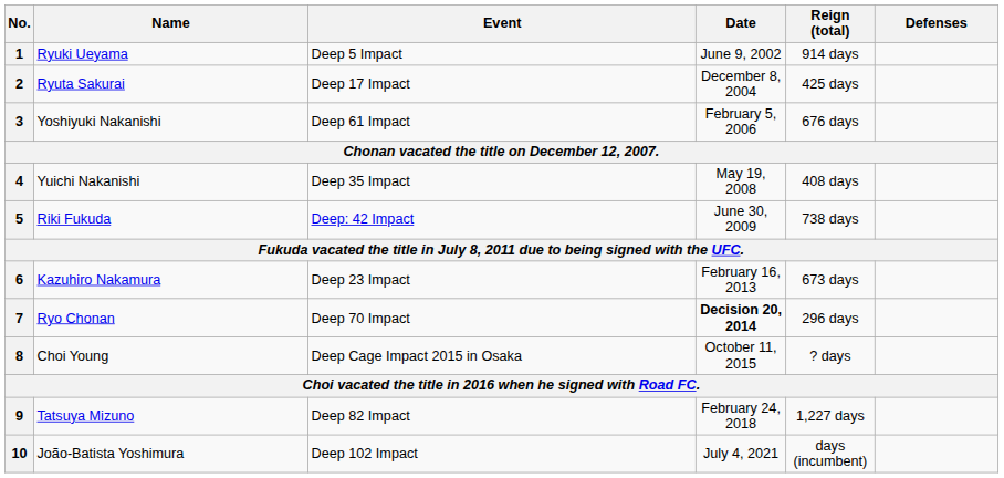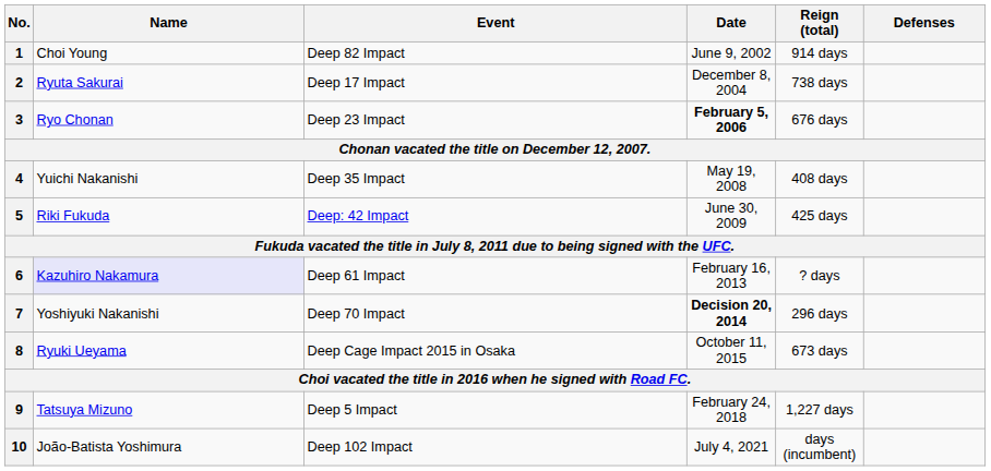1 | Name: Ryuki Ueyama -> Choi Young
1 | Event: Deep 5 Impact -> Deep 82 Impact
2 | Reign (total): 425 days -> 738 days
3 | Name: Yoshiyuki Nakanishi -> Ryo Chonan
3 | Event: Deep 61 Impact -> Deep 23 Impact
3 | Date: normal -> bold
5 | Reign (total): 738 days -> 425 days
6 | Name: no background -> lavender background
6 | Event: Deep 23 Impact -> Deep 61 Impact
6 | Reign (total): 673 days -> ? days
7 | Name: Ryo Chonan -> Yoshiyuki Nakanishi
8 | Name: Choi Young -> Ryuki Ueyama
8 | Reign (total): ? days -> 673 days
9 | Event: Deep 82 Impact -> Deep 5 Impact
